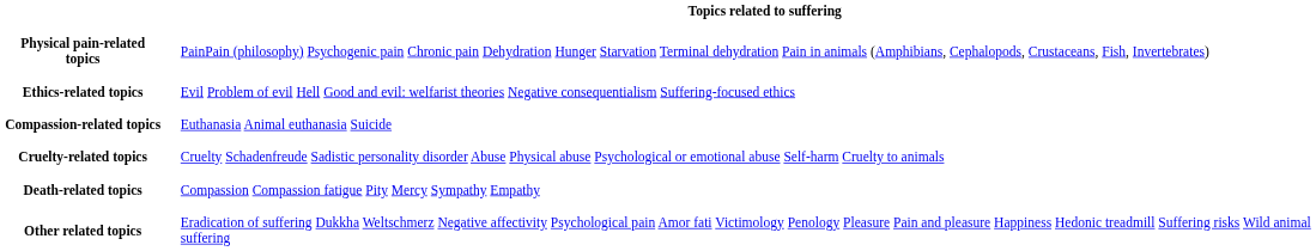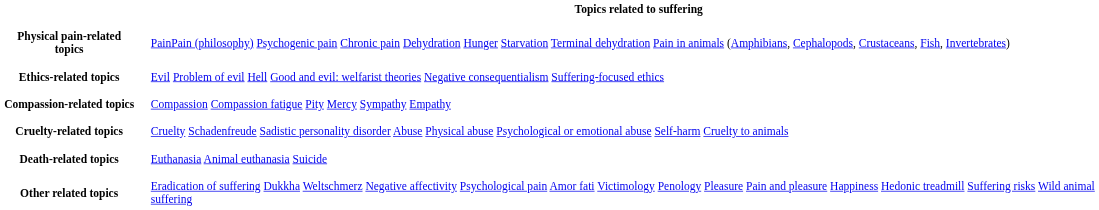Compassion-related topics | Topics related to suffering: Euthanasia Animal euthanasia Suicide -> Compassion Compassion fatigue Pity Mercy Sympathy Empathy
Death-related topics | Topics related to suffering: Compassion Compassion fatigue Pity Mercy Sympathy Empathy -> Euthanasia Animal euthanasia Suicide
